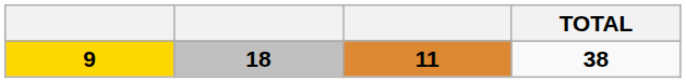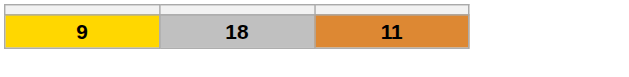- column: TOTAL | 38
